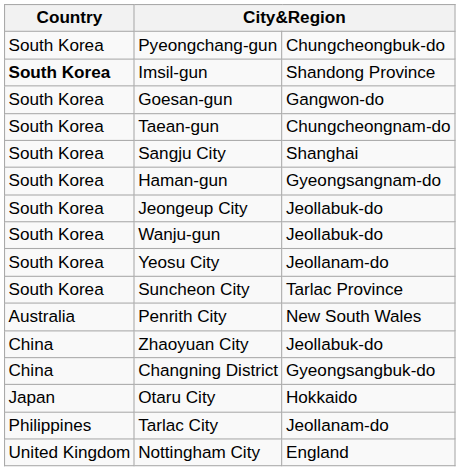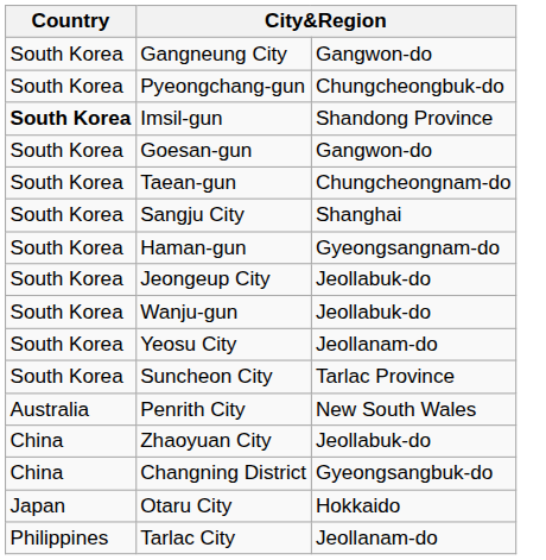+ row: South Korea | Gangneung City | Gangwon-do
- row: United Kingdom | Nottingham City | England
